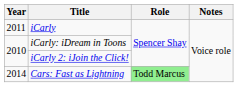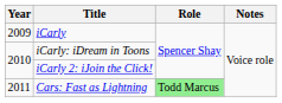iCarly | Year: 2011 -> 2009
Cars: Fast as Lightning | Year: 2014 -> 2011
